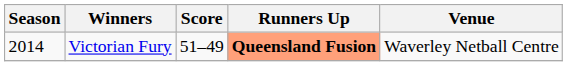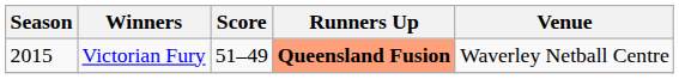Victorian Fury | Season: 2014 -> 2015
